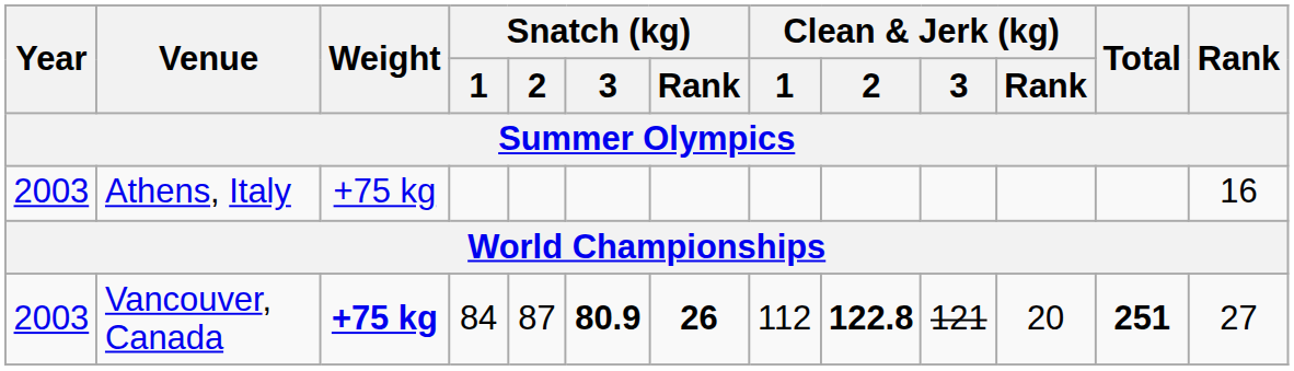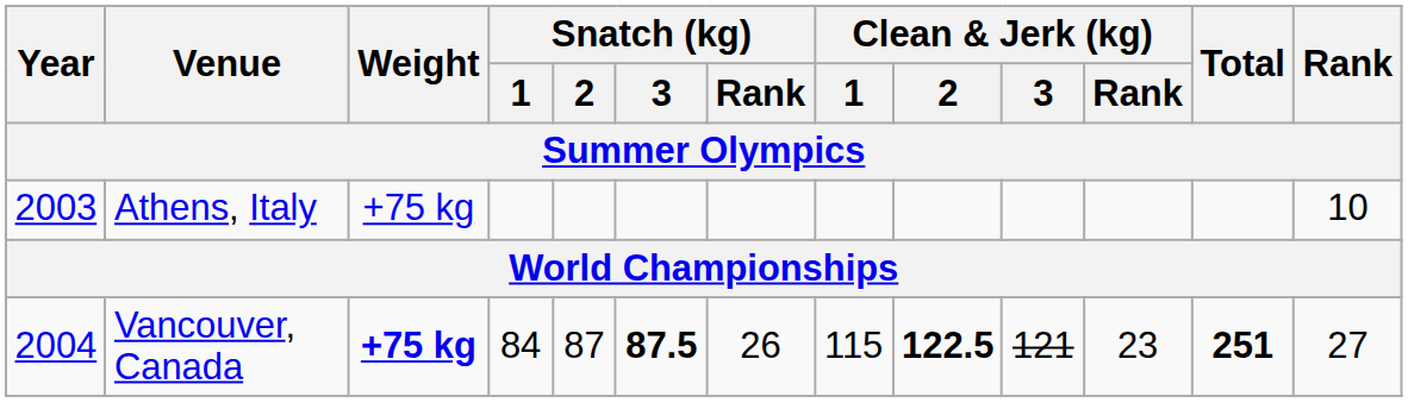Athens, Italy | Rank: 16 -> 10
Vancouver, Canada | Year: 2003 -> 2004
Vancouver, Canada | Snatch (kg) / 3: 80.9 -> 87.5
Vancouver, Canada | Snatch (kg) / Rank: bold -> normal
Vancouver, Canada | Clean & Jerk (kg) / 1: 112 -> 115
Vancouver, Canada | Clean & Jerk (kg) / 2: 122.8 -> 122.5
Vancouver, Canada | Clean & Jerk (kg) / Rank: 20 -> 23
